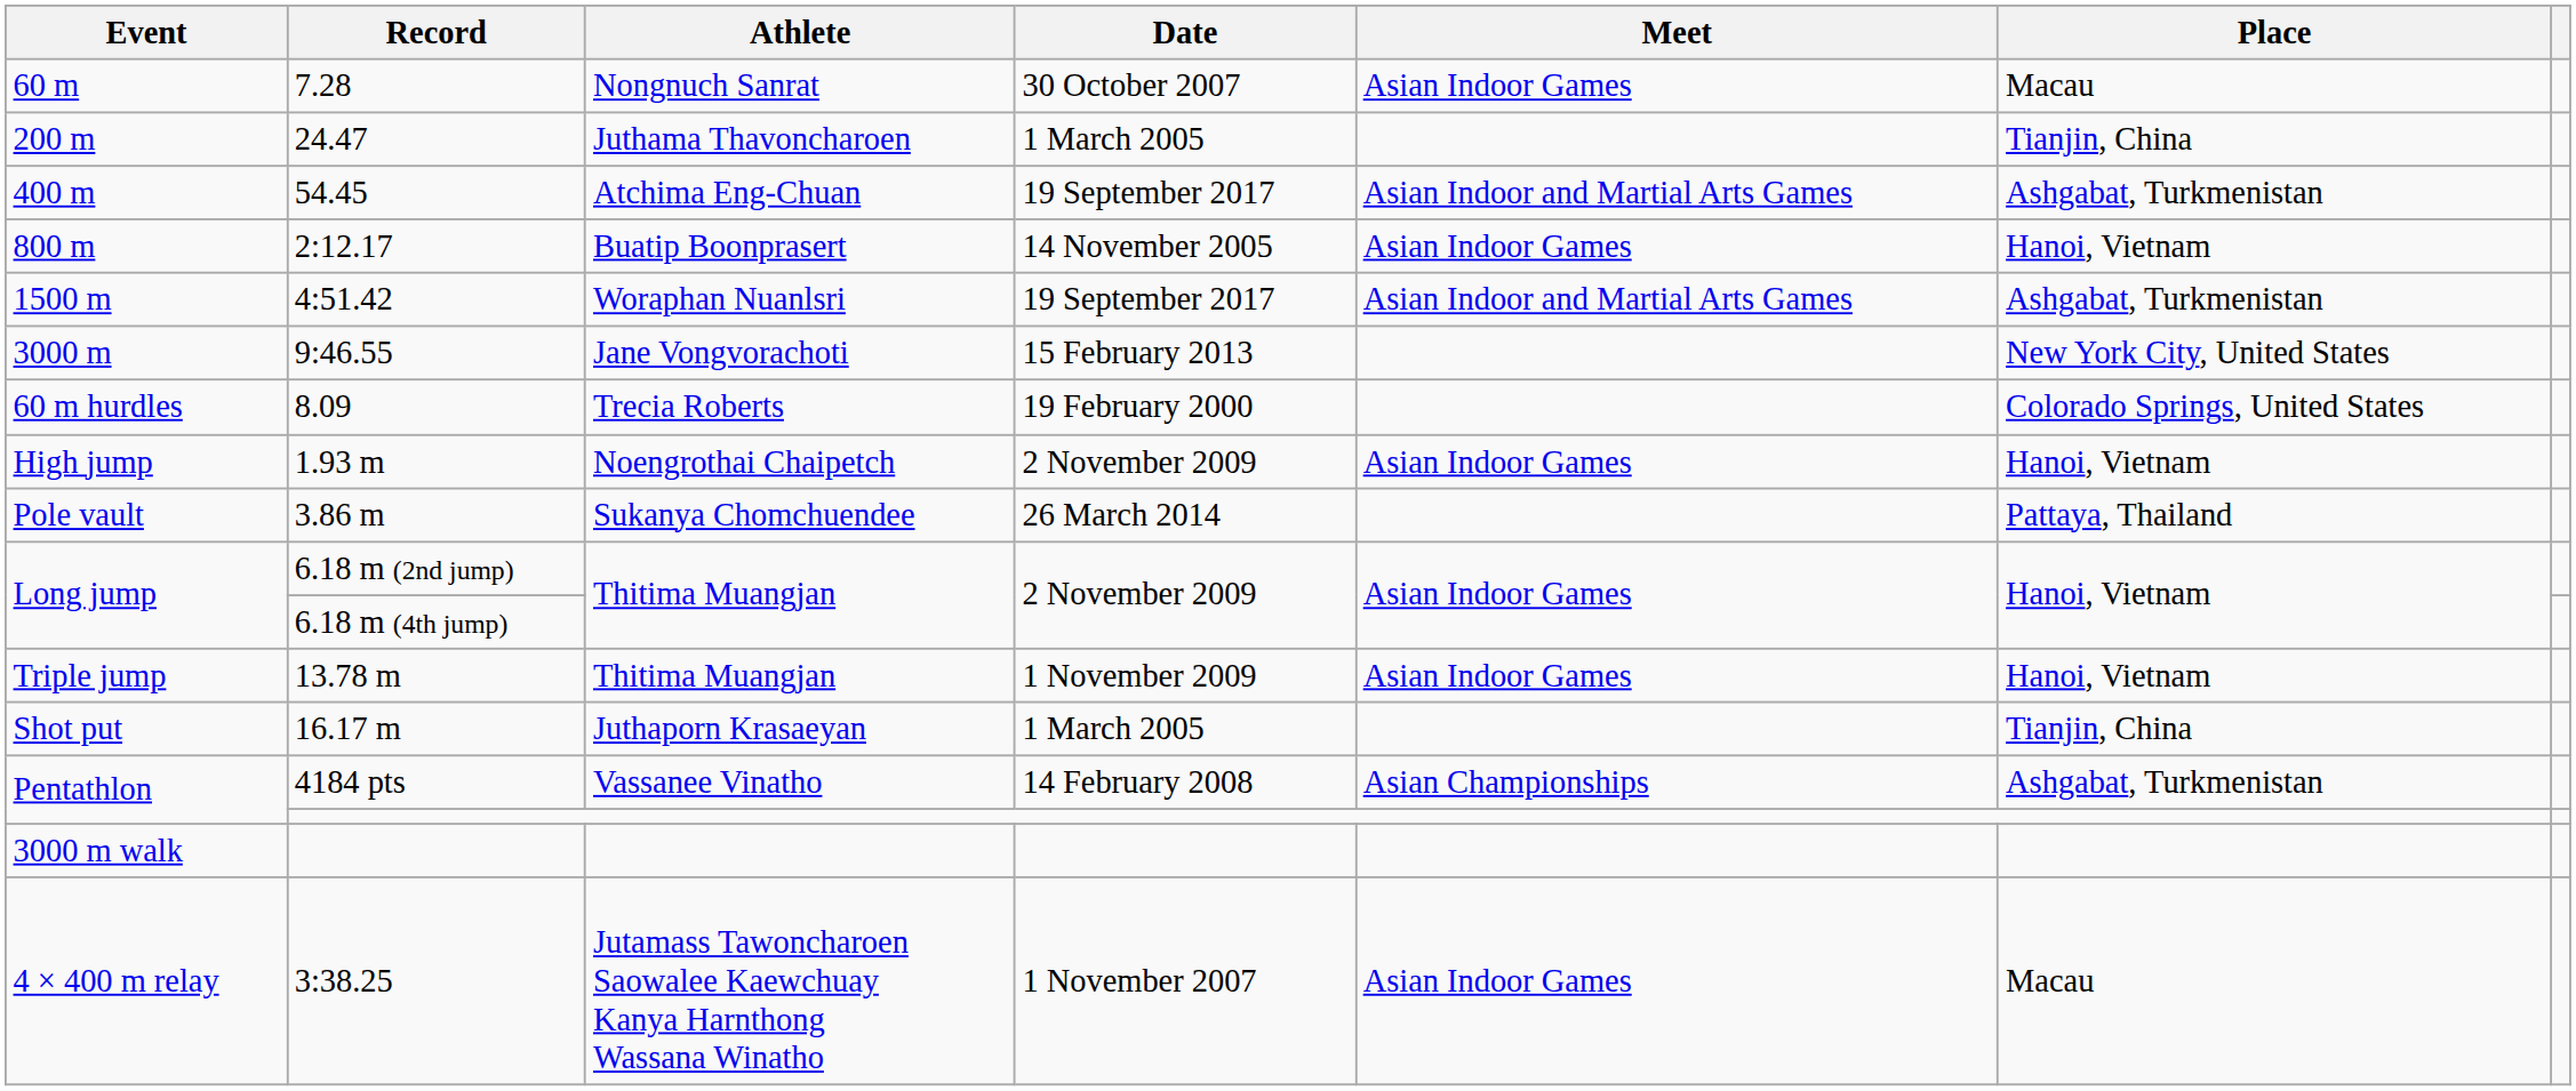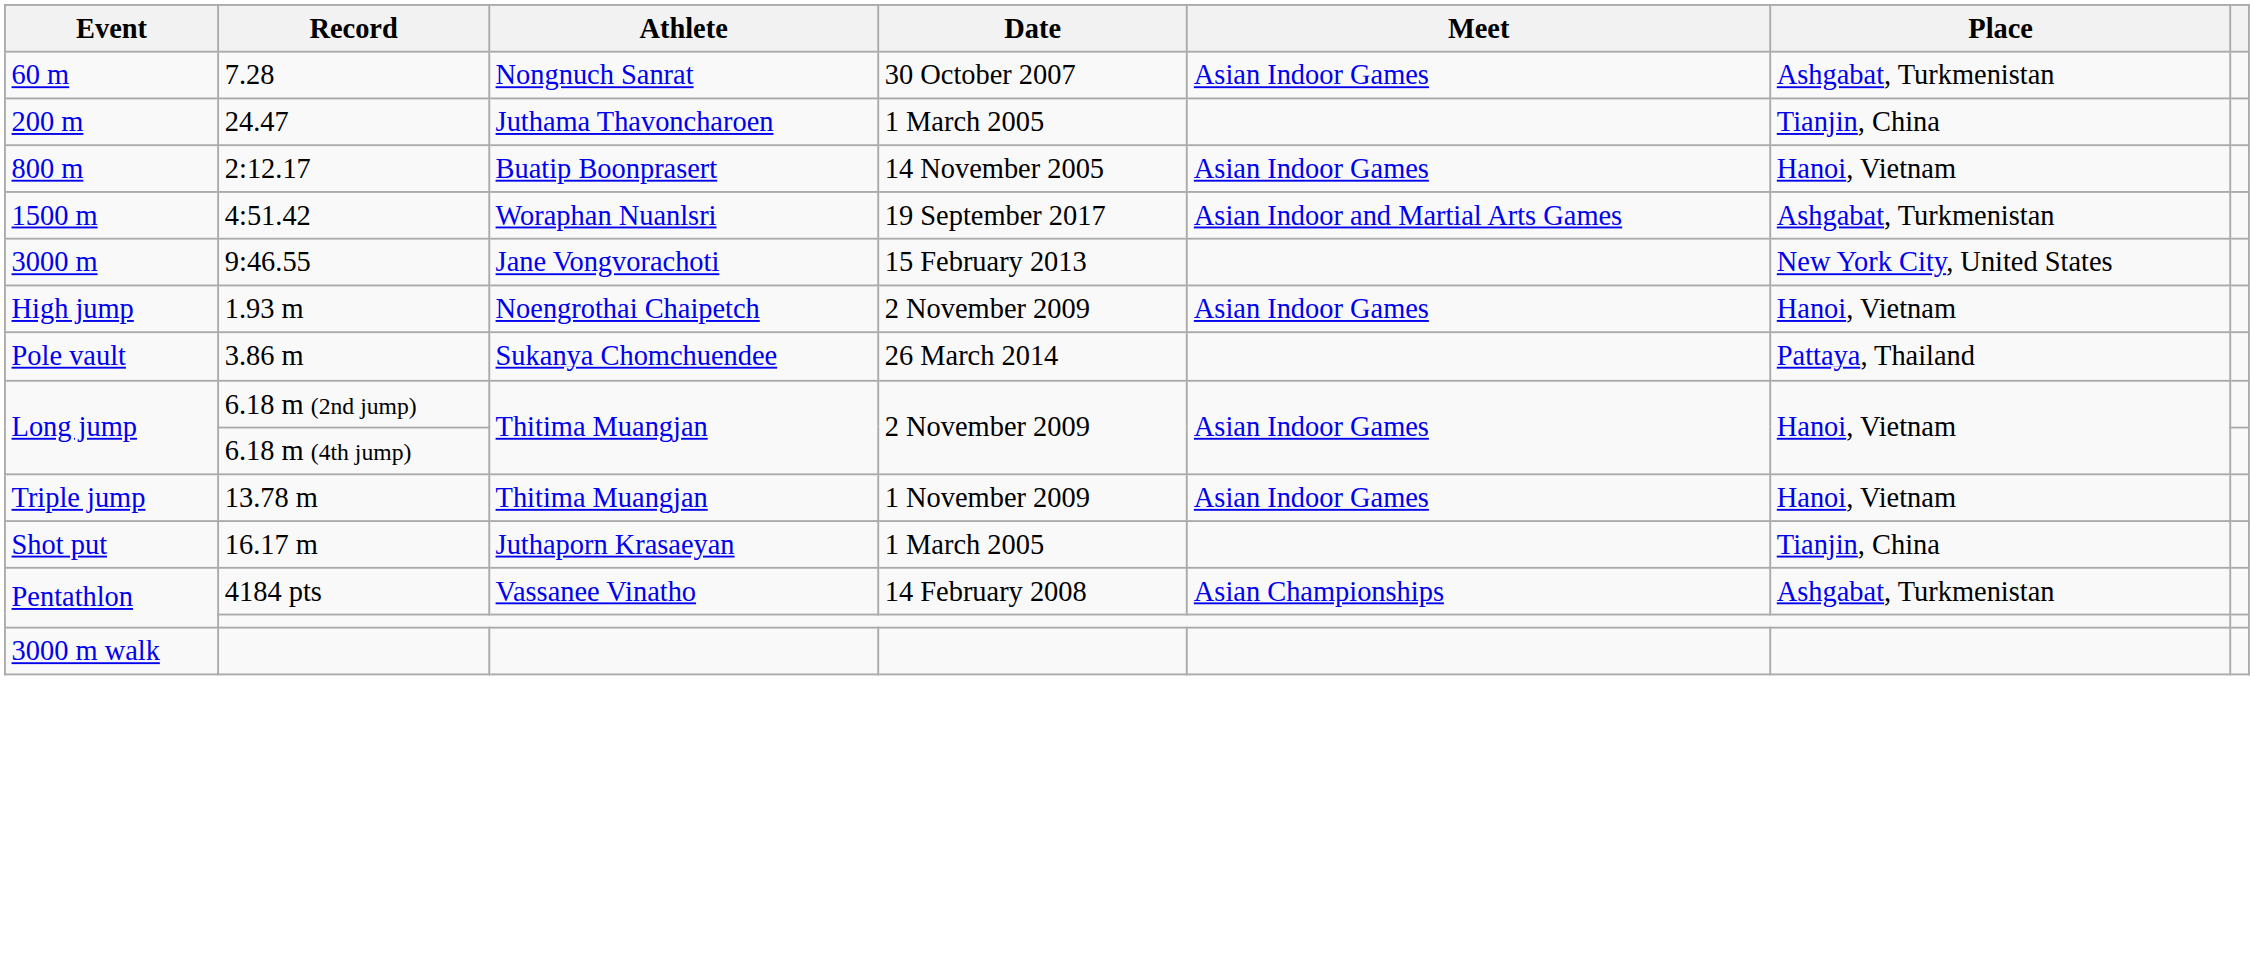7.28 | Place: Macau -> Ashgabat, Turkmenistan
- row: 400 m | 54.45 | Atchima Eng-Chuan | 19 September 2017 | Asian Indoor and Martial Arts Games | Ashgabat, Turkmenistan
- row: 60 m hurdles | 8.09 | Trecia Roberts | 19 February 2000 | Colorado Springs, United States
- row: 4 × 400 m relay | 3:38.25 | Jutamass Tawoncharoen Saowalee Kaewchuay Kanya Harnthong Wassana Winatho | 1 November 2007 | Asian Indoor Games | Macau
